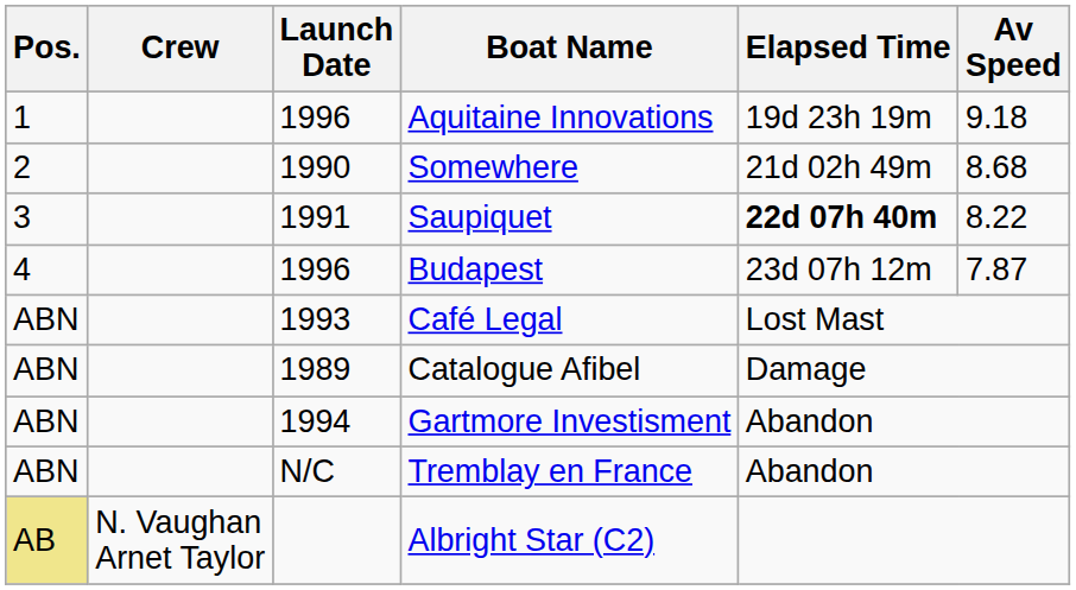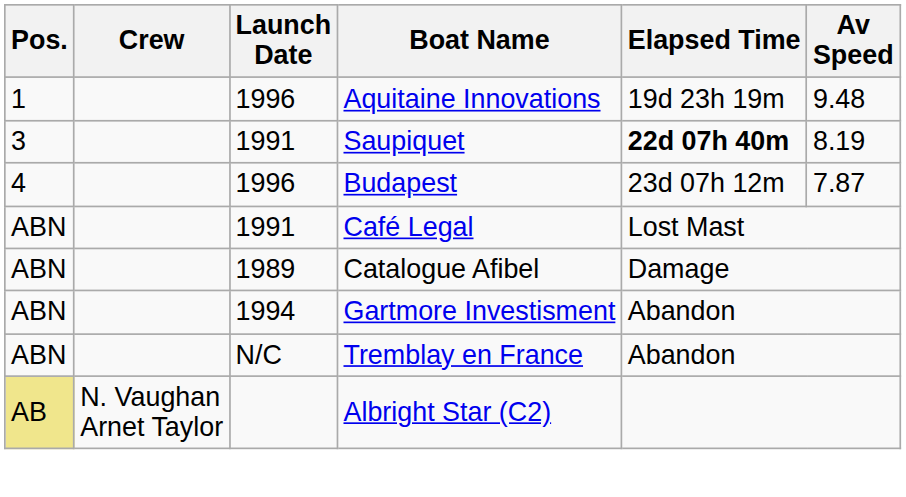Aquitaine Innovations | Av Speed: 9.18 -> 9.48
- row: 2 | 1990 | Somewhere | 21d 02h 49m | 8.68
Saupiquet | Av Speed: 8.22 -> 8.19
Café Legal | Launch Date: 1993 -> 1991
